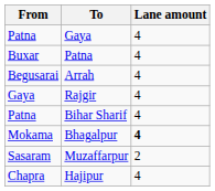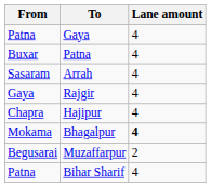Arrah | From: Begusarai -> Sasaram
rows swapped: Bihar Sharif <-> Hajipur
Muzaffarpur | From: Sasaram -> Begusarai
